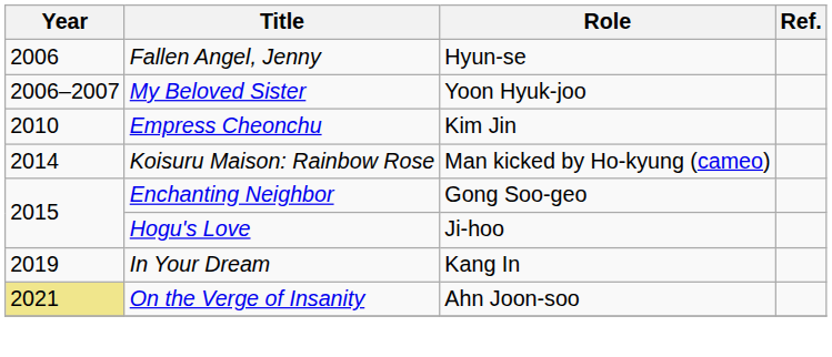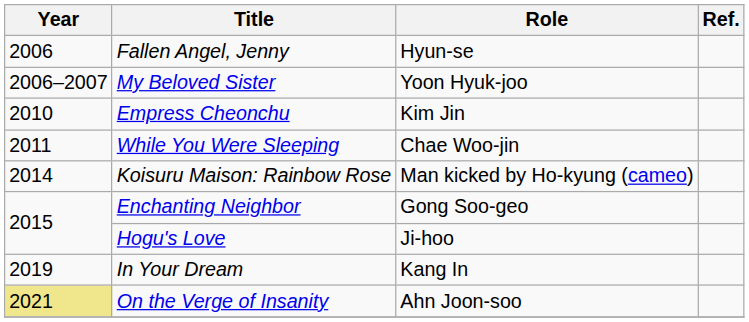+ row: 2011 | While You Were Sleeping | Chae Woo-jin
